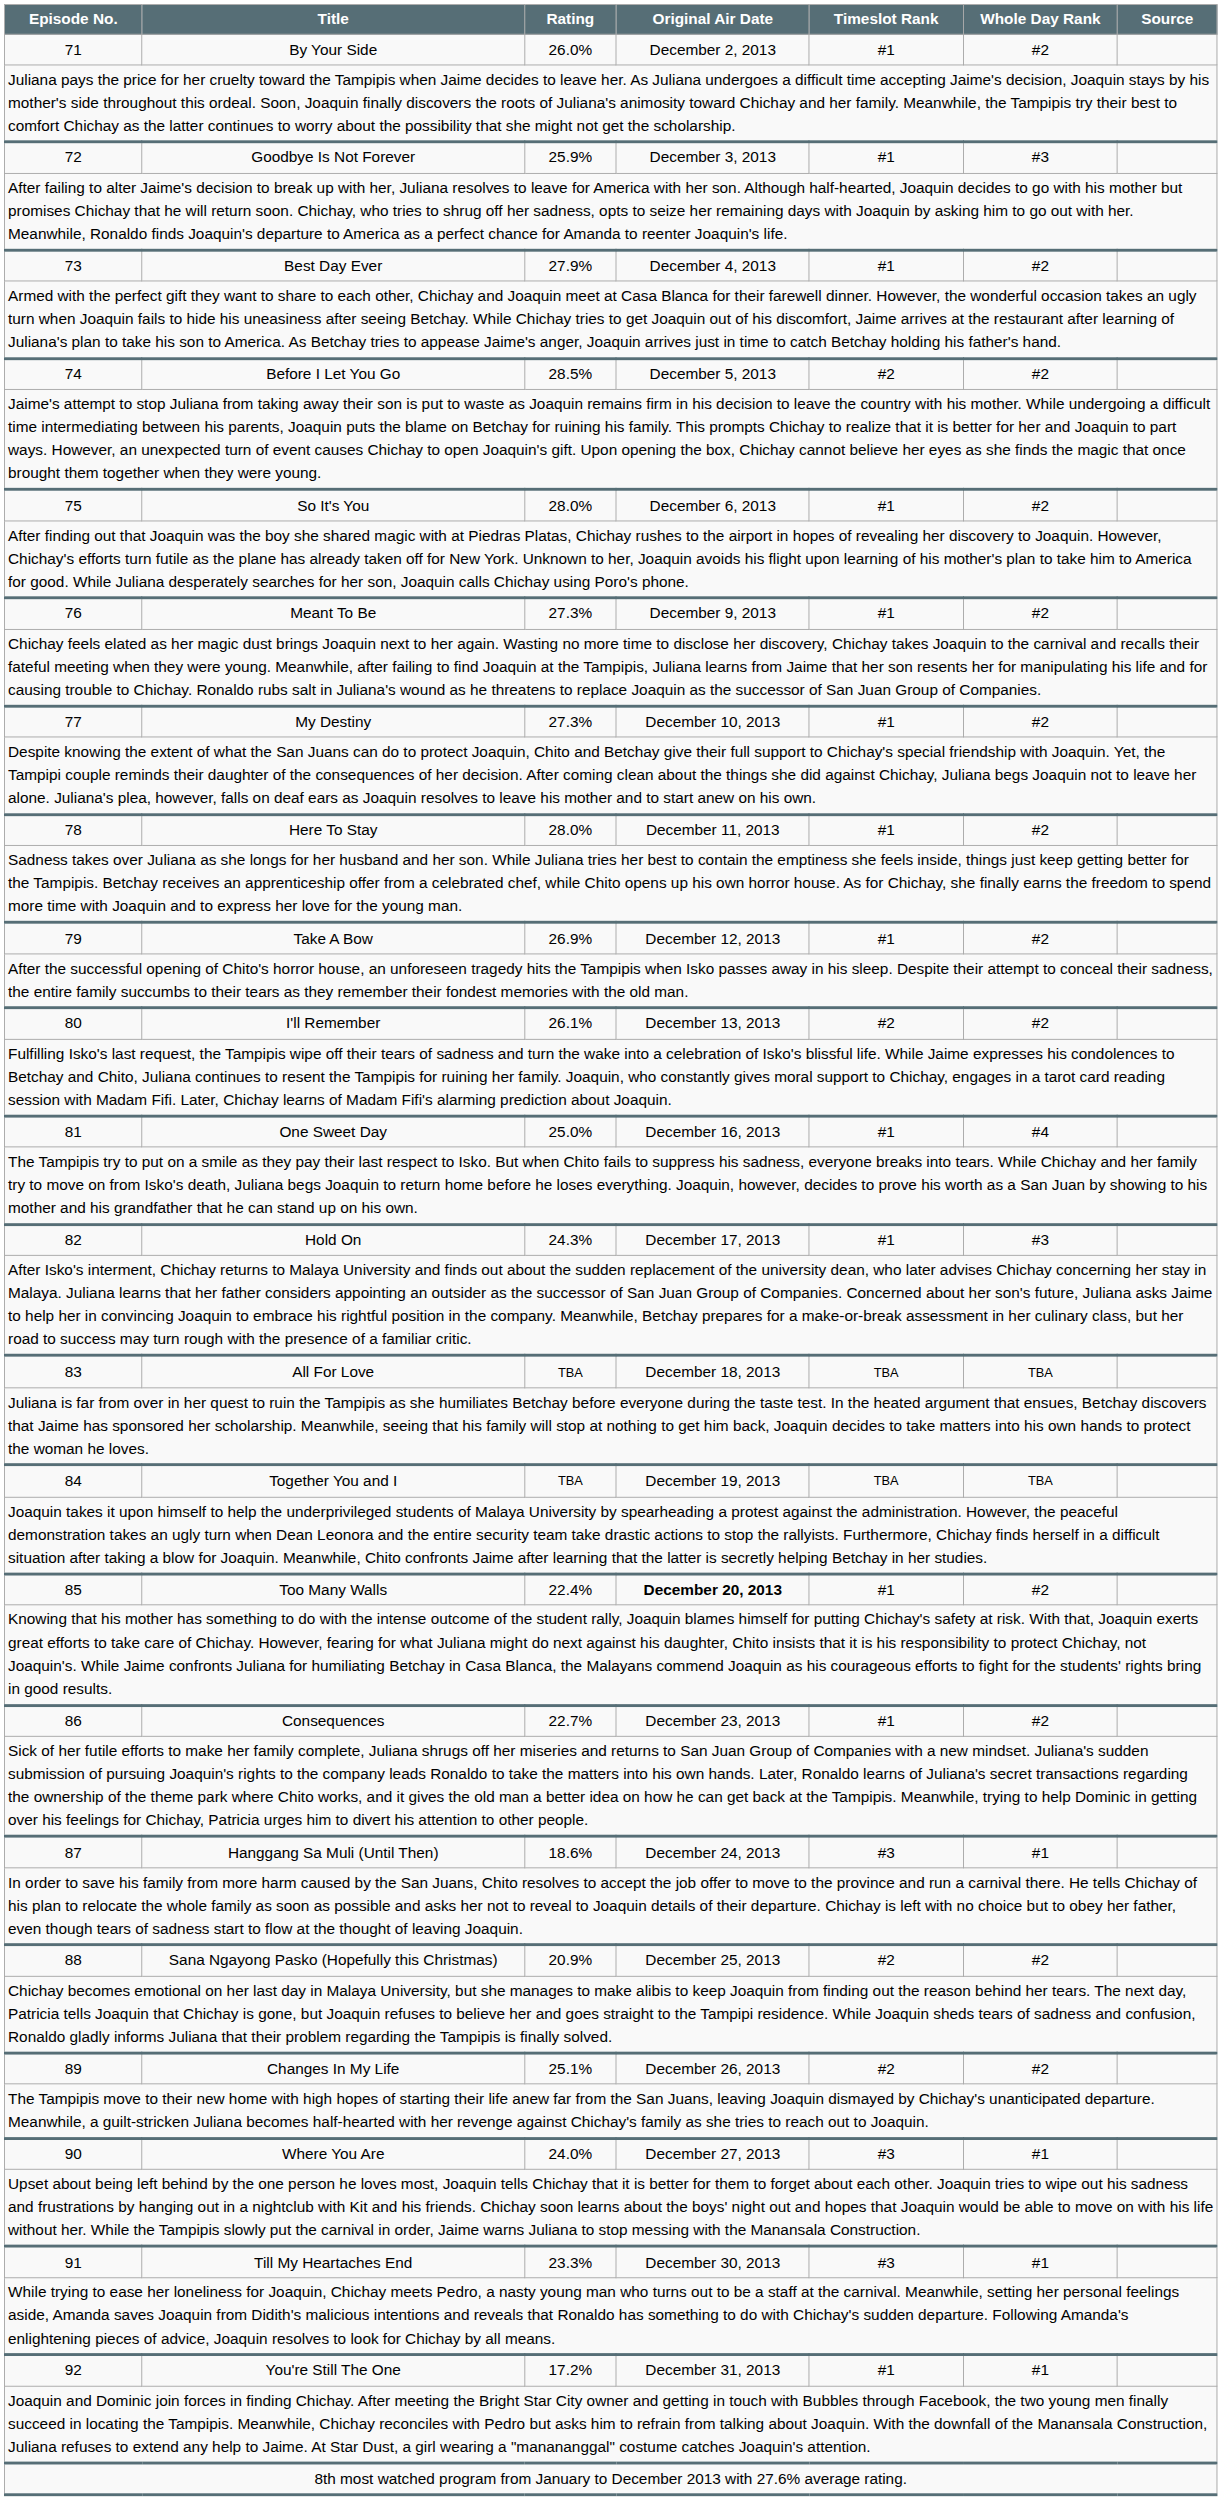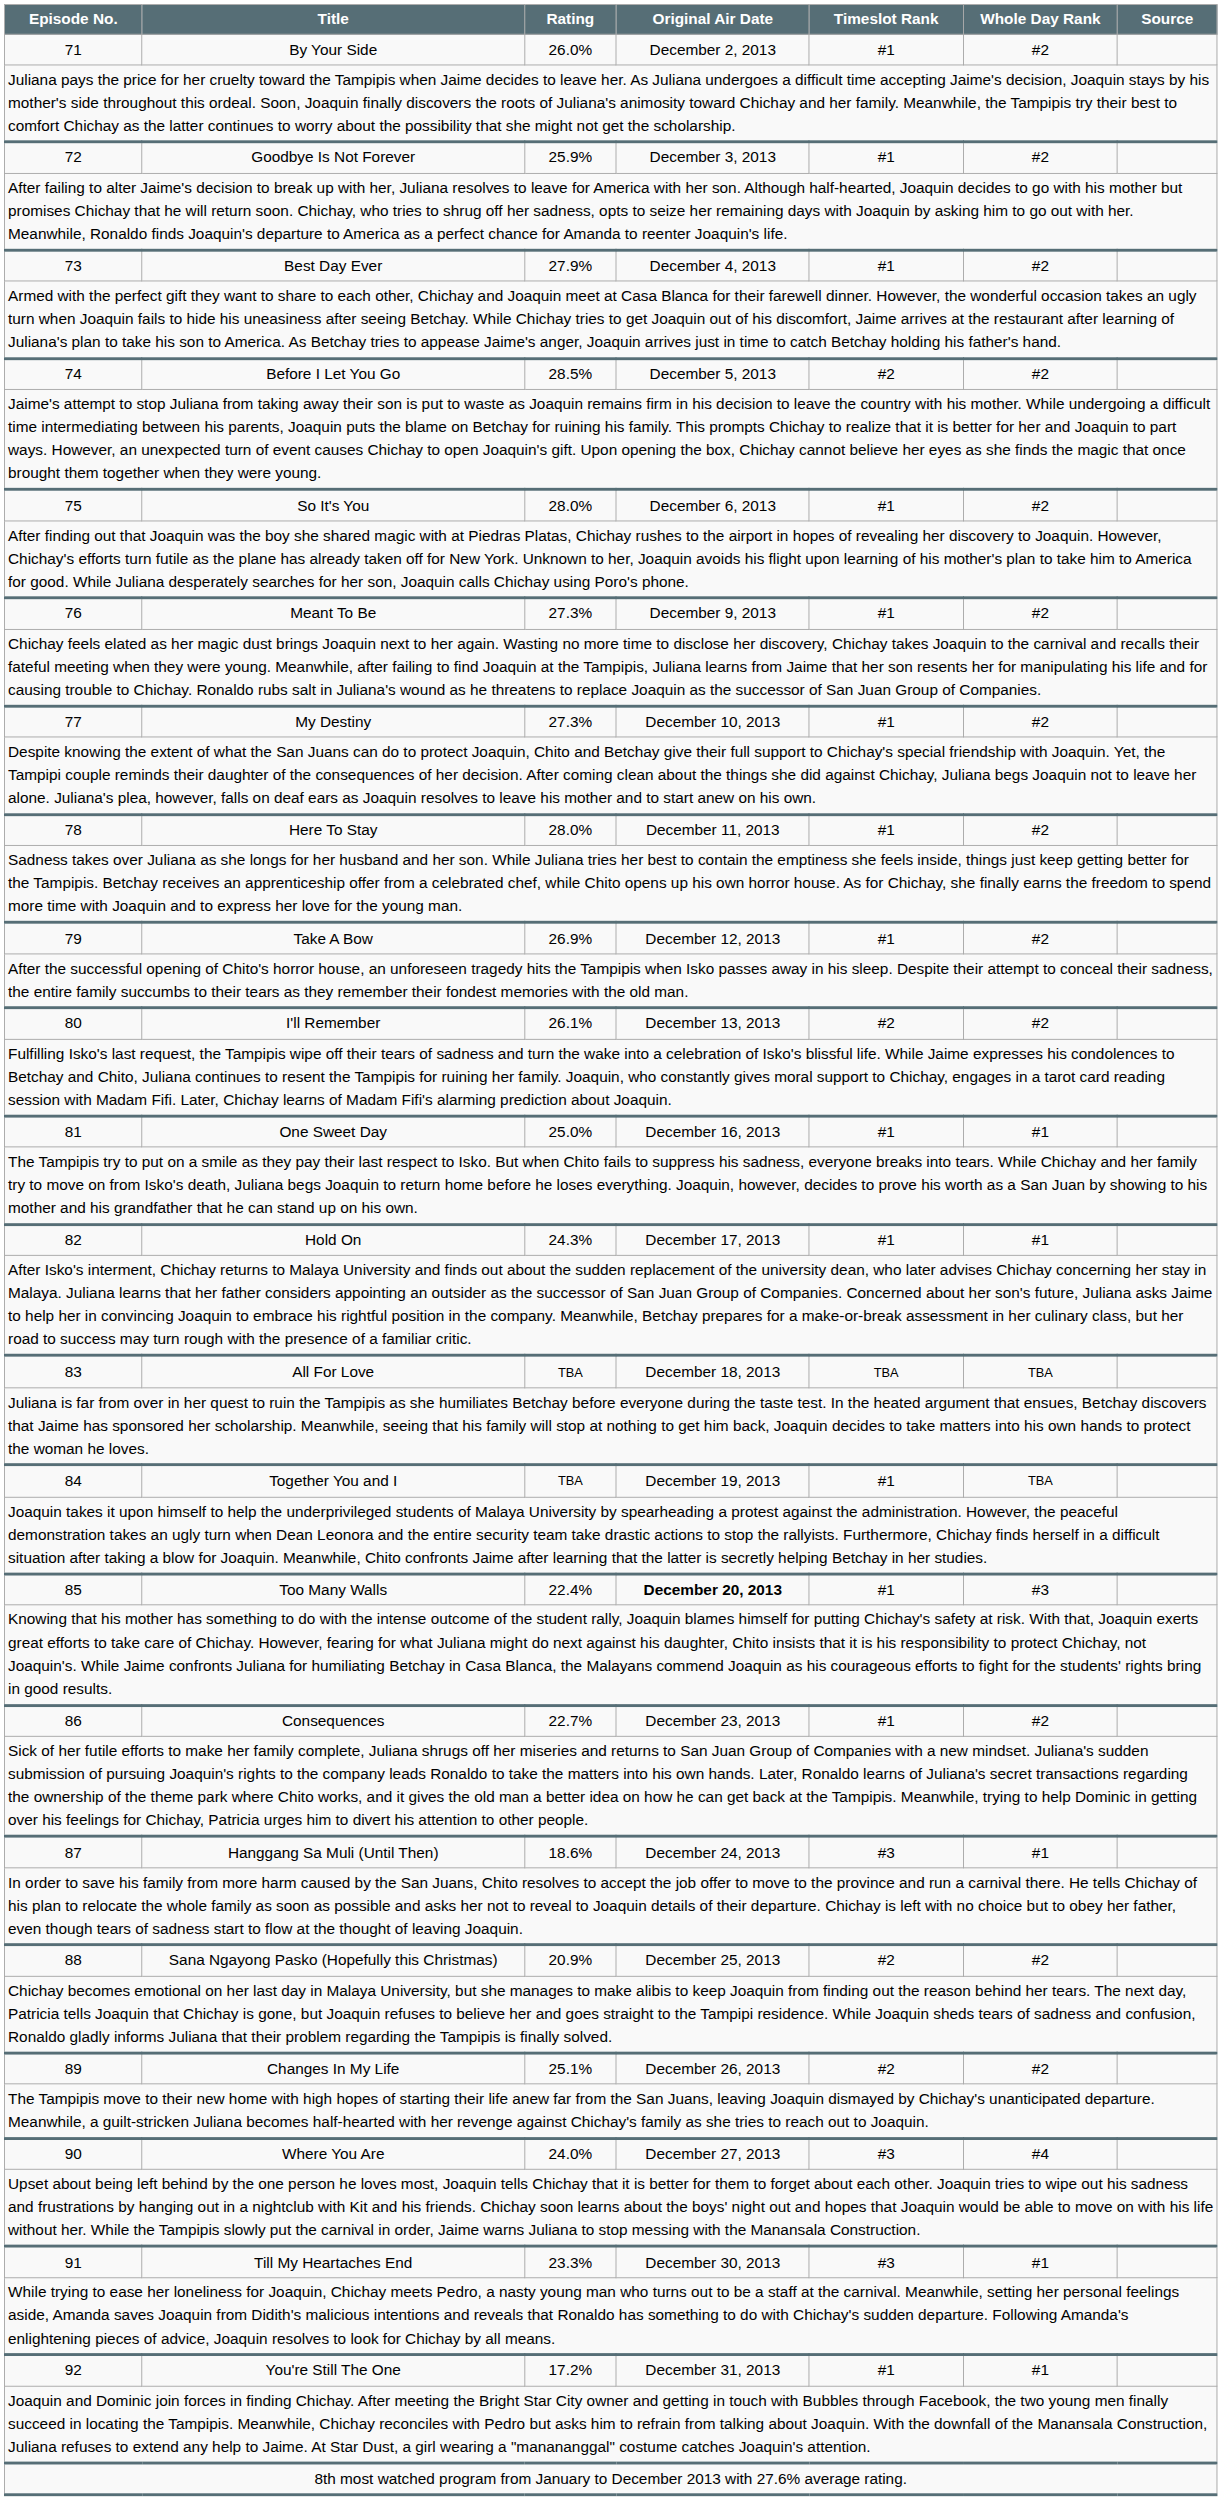72 | Whole Day Rank: #3 -> #2
81 | Whole Day Rank: #4 -> #1
82 | Whole Day Rank: #3 -> #1
84 | Timeslot Rank: TBA -> #1
85 | Whole Day Rank: #2 -> #3
90 | Whole Day Rank: #1 -> #4
